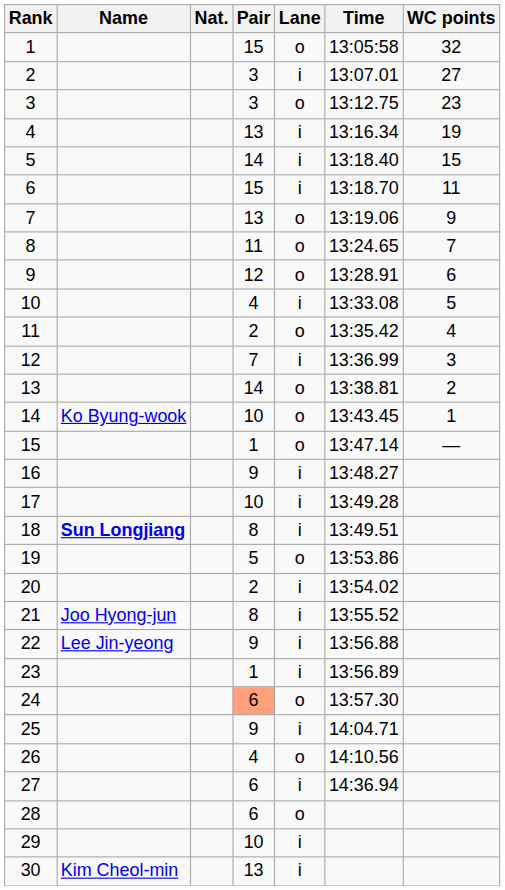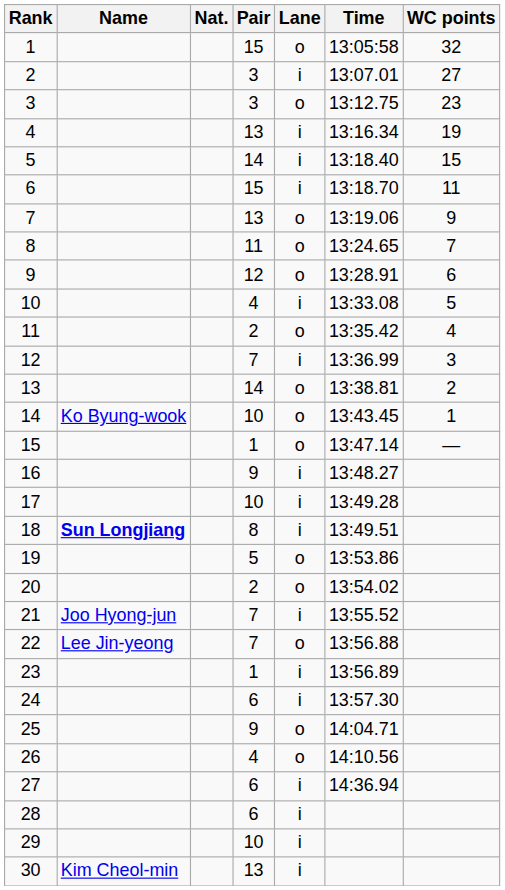20 | Lane: i -> o
21 | Pair: 8 -> 7
22 | Pair: 9 -> 7
22 | Lane: i -> o
24 | Pair: lightsalmon background -> no background
24 | Lane: o -> i
25 | Lane: i -> o
28 | Lane: o -> i
